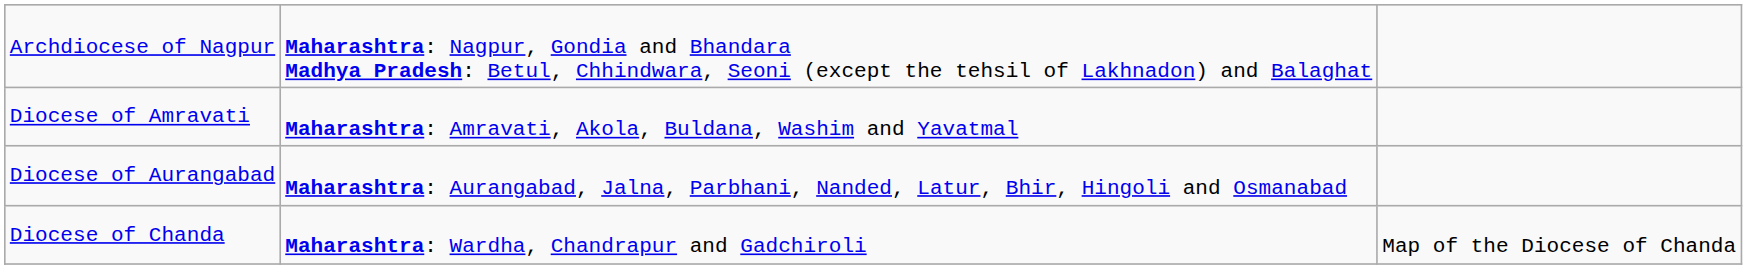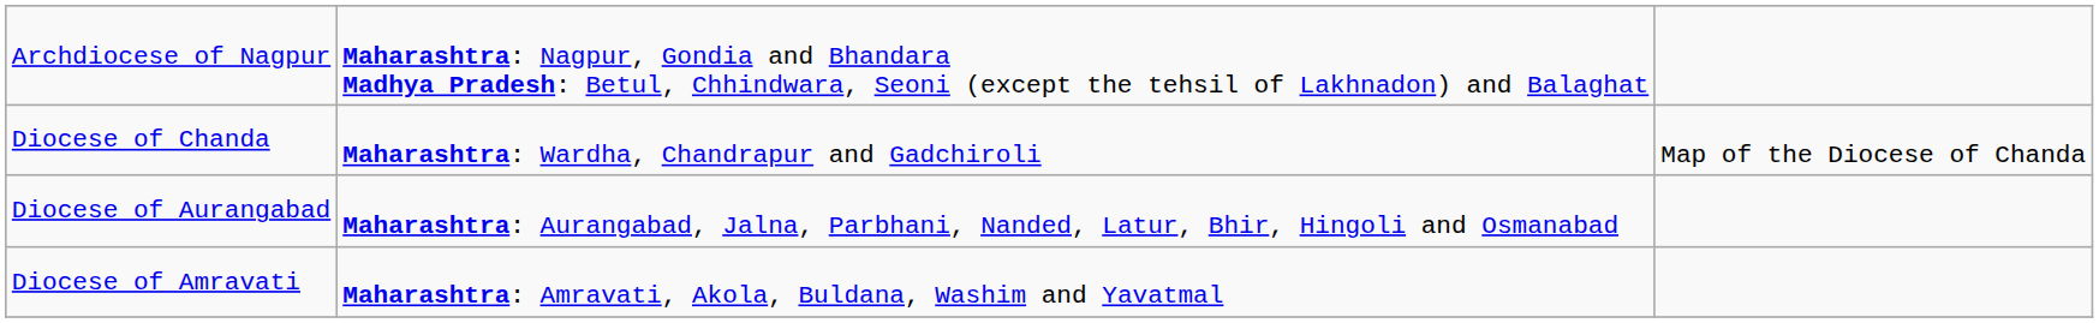rows swapped: Diocese of Amravati <-> Diocese of Chanda
